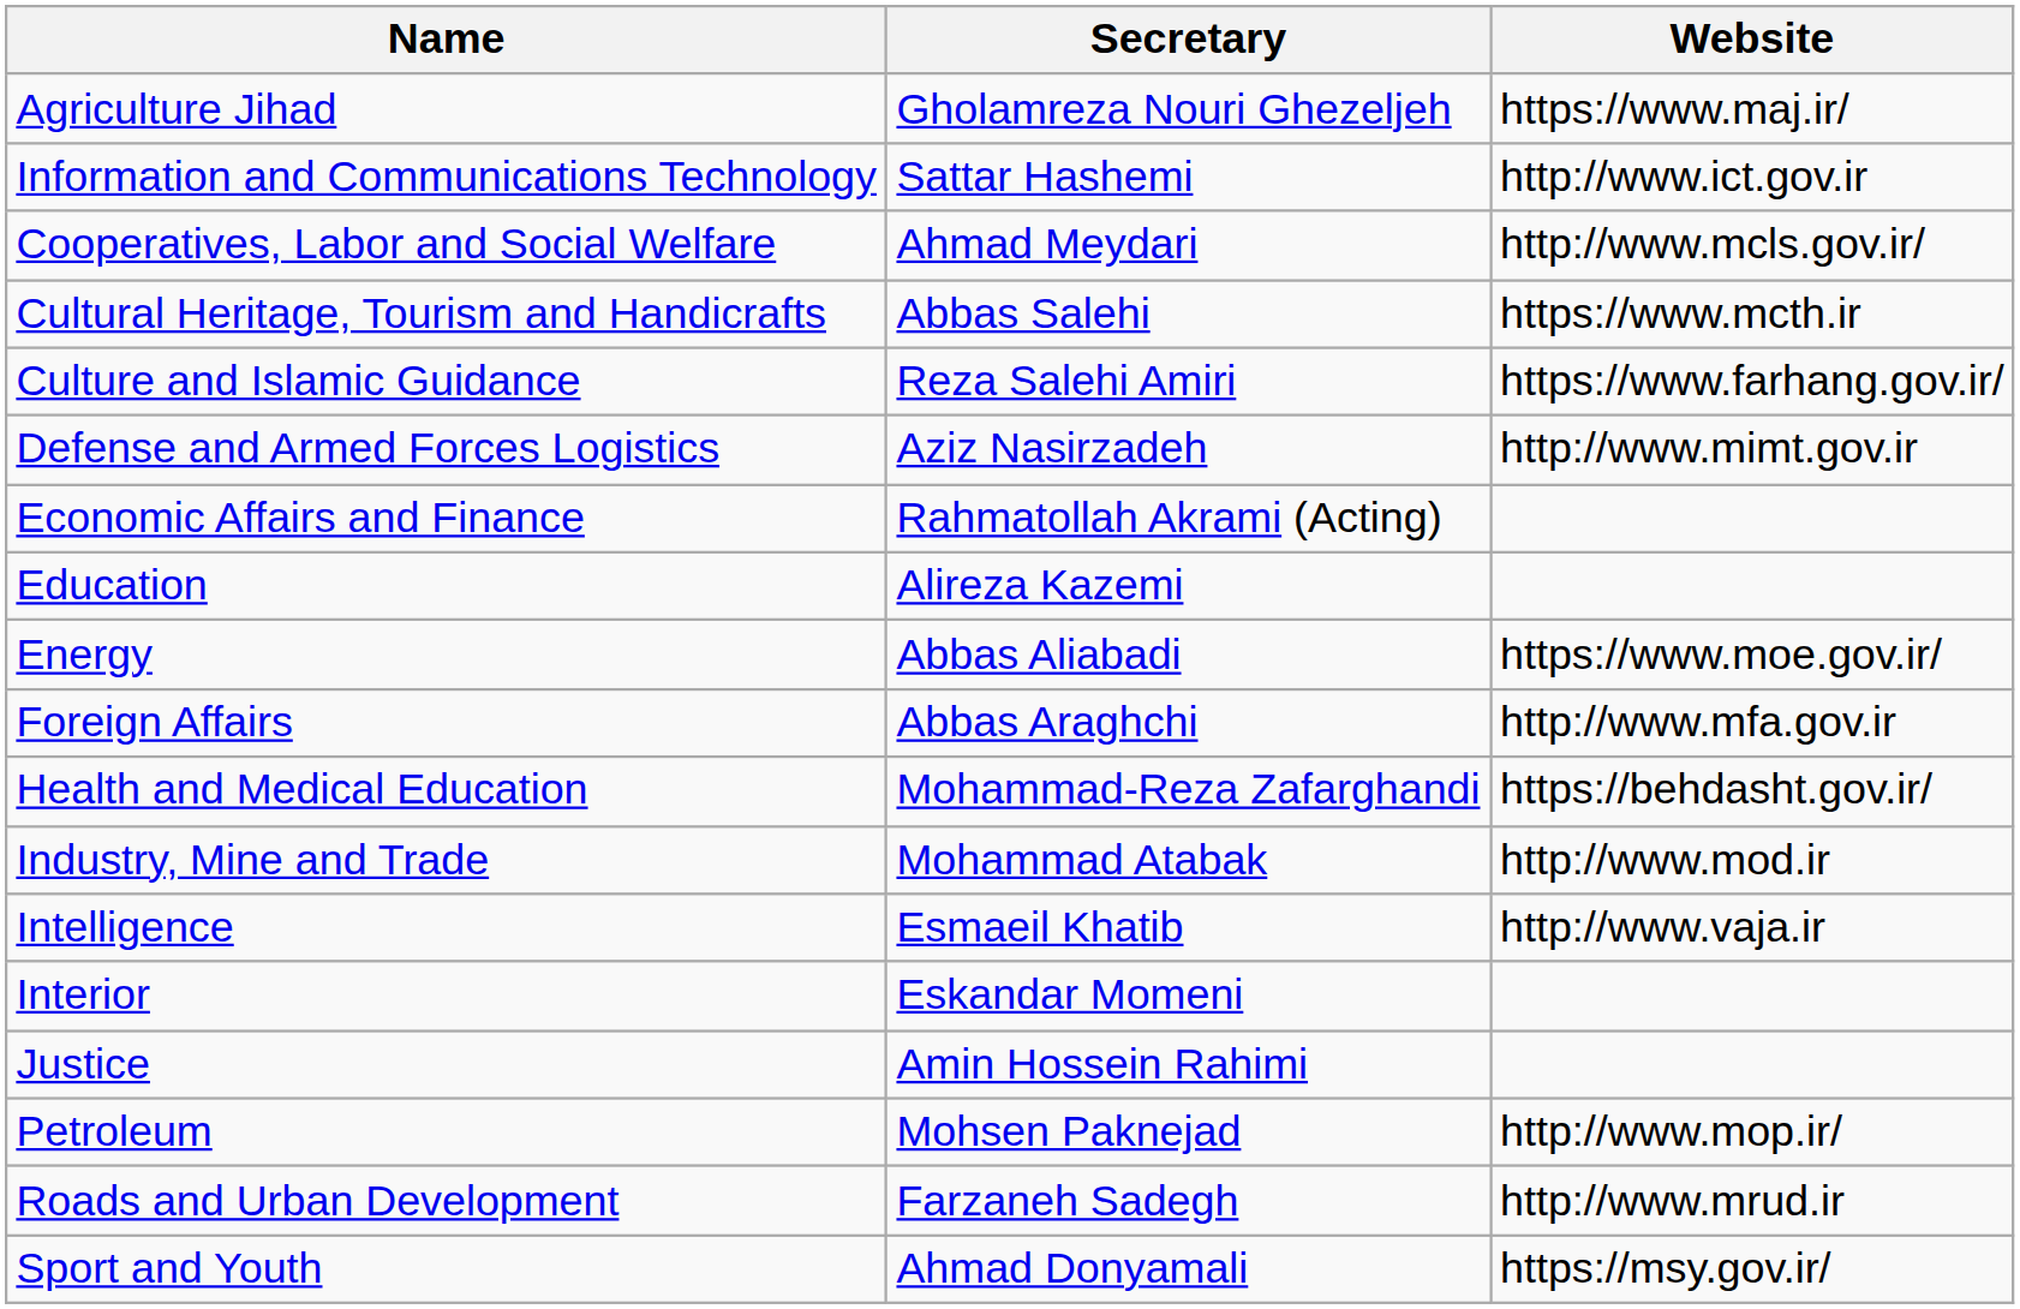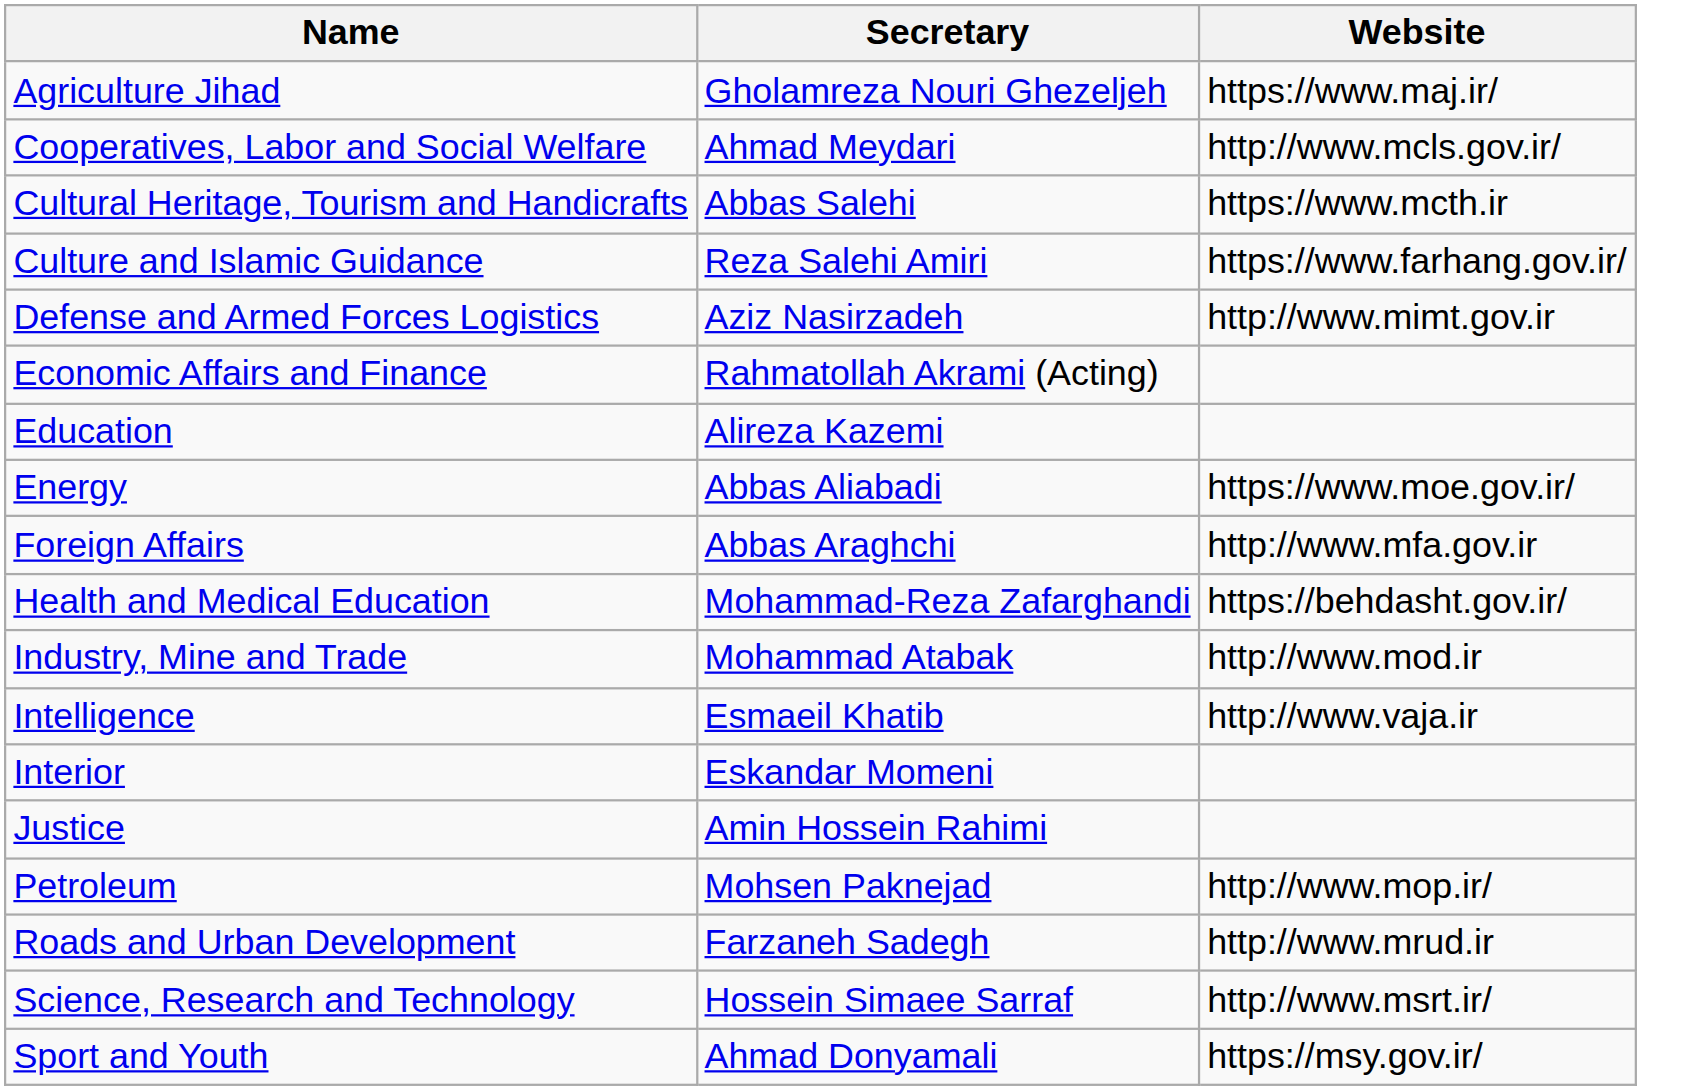- row: Information and Communications Technology | Sattar Hashemi | http://www.ict.gov.ir
+ row: Science, Research and Technology | Hossein Simaee Sarraf | http://www.msrt.ir/
